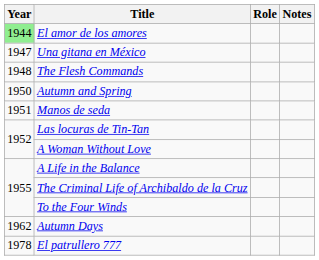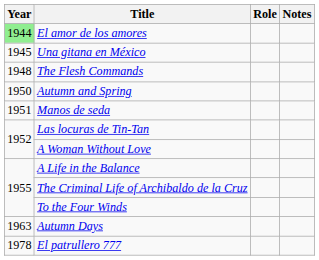Una gitana en México | Year: 1947 -> 1945
Autumn Days | Year: 1962 -> 1963
